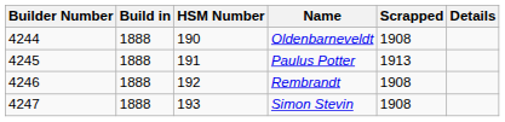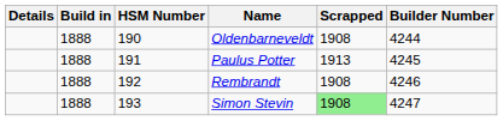columns swapped: Builder Number <-> Details
Simon Stevin | Scrapped: no background -> lightgreen background
